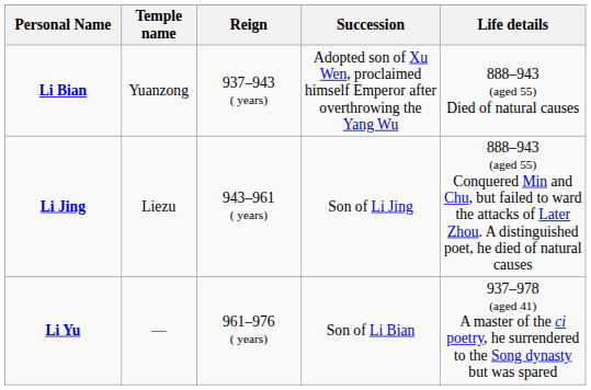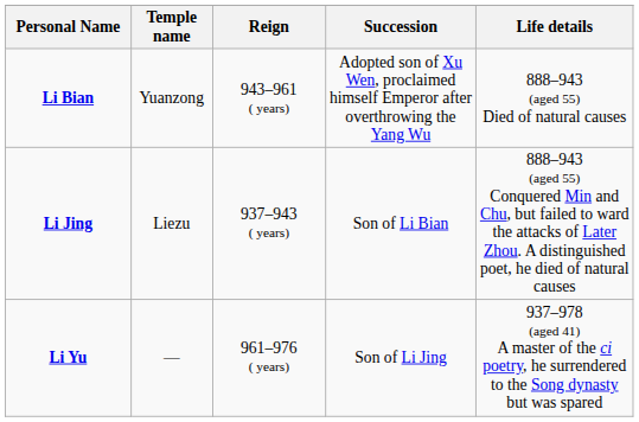Li Bian | Reign: 937–943 ( years) -> 943–961 ( years)
Li Jing | Reign: 943–961 ( years) -> 937–943 ( years)
Li Jing | Succession: Son of Li Jing -> Son of Li Bian
Li Yu | Succession: Son of Li Bian -> Son of Li Jing
